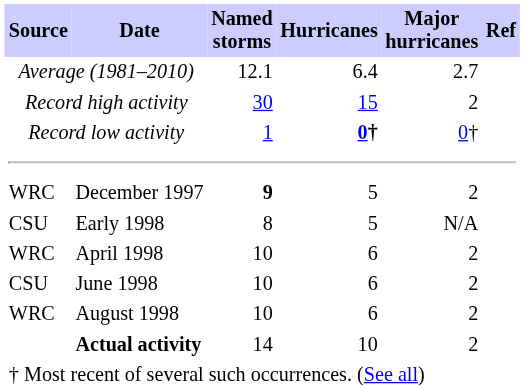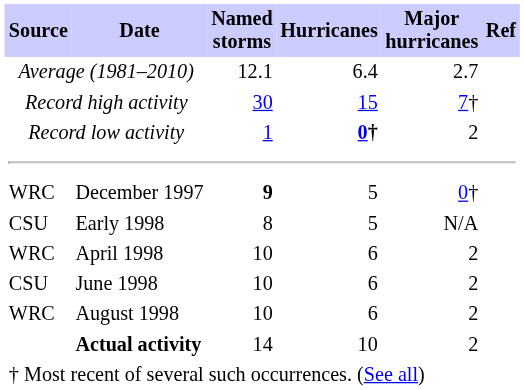Record high activity | Major hurricanes: 2 -> 7†
Record low activity | Major hurricanes: 0† -> 2
December 1997 | Major hurricanes: 2 -> 0†
